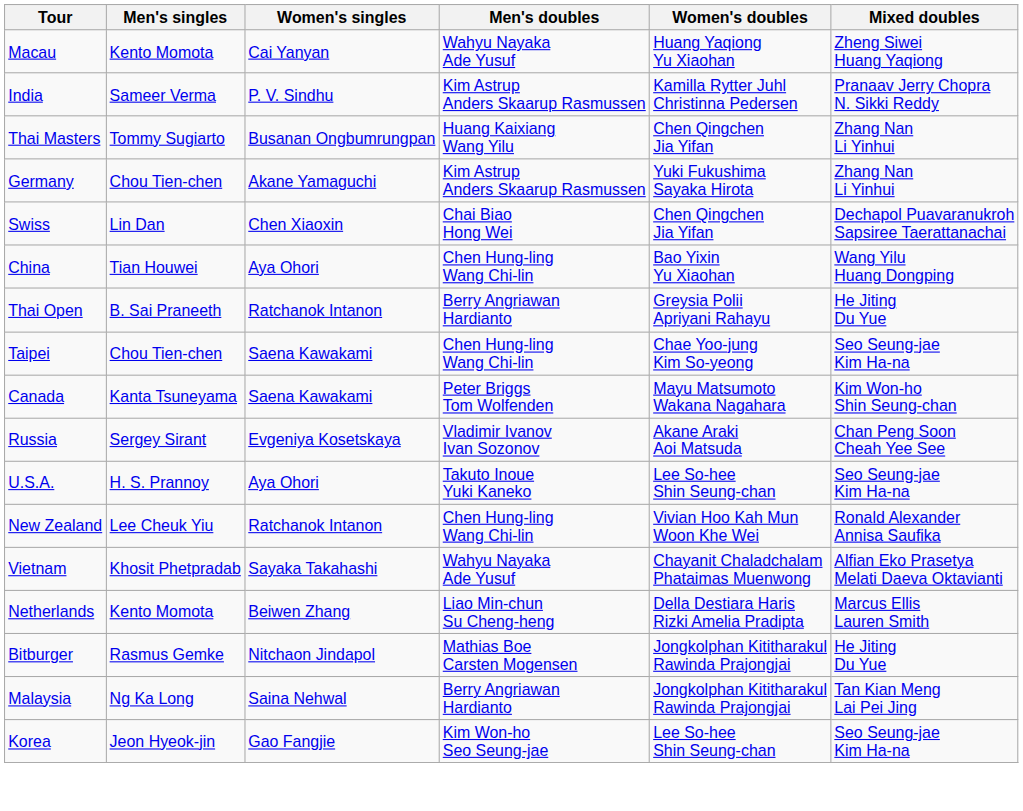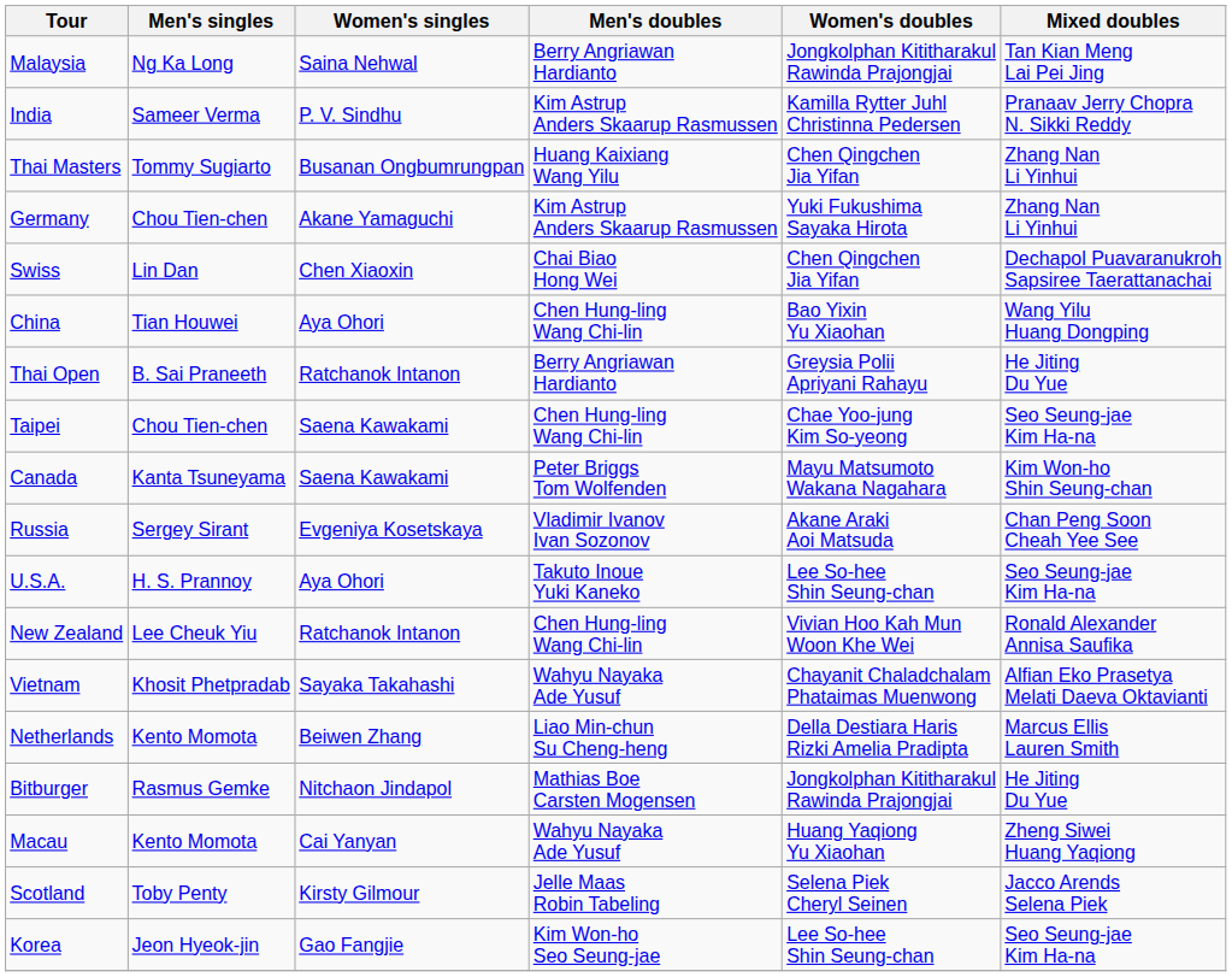rows swapped: Malaysia <-> Macau
+ row: Scotland | Toby Penty | Kirsty Gilmour | Jelle Maas Robin Tabeling | Selena Piek Cheryl Seinen | Jacco Arends Selena Piek
